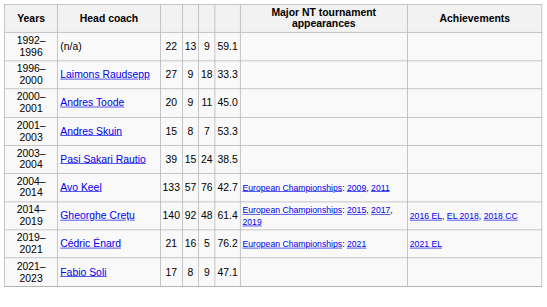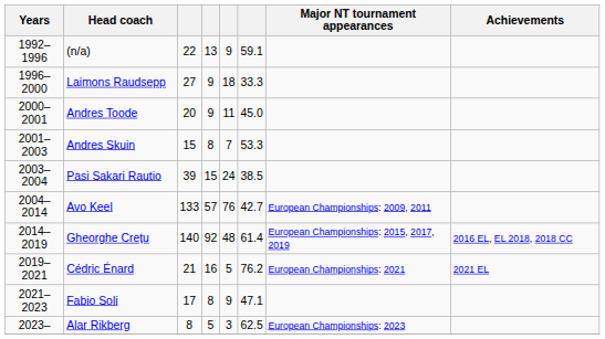+ row: 2023– | Alar Rikberg | 8 | 5 | 3 | 62.5 | European Championships: 2023
